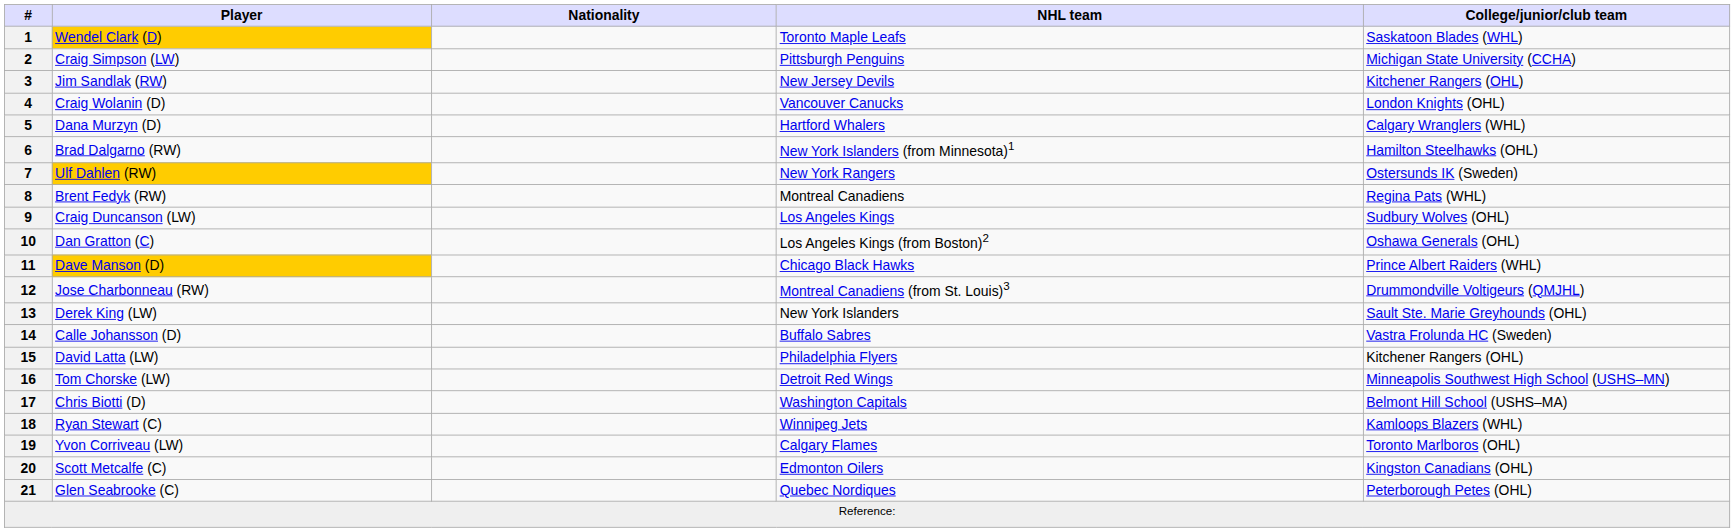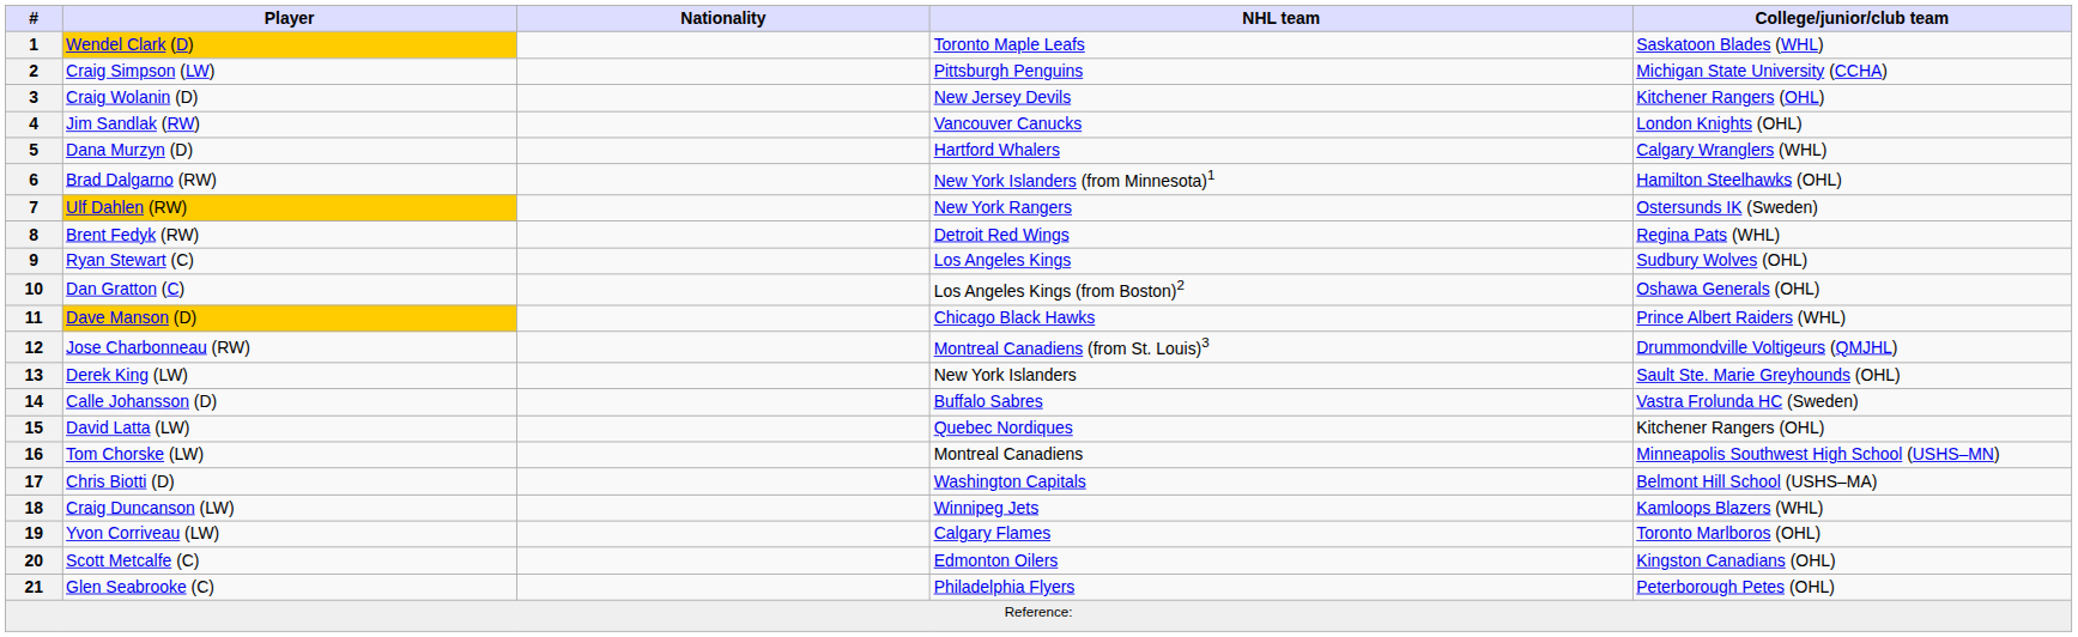3 | Player: Jim Sandlak (RW) -> Craig Wolanin (D)
4 | Player: Craig Wolanin (D) -> Jim Sandlak (RW)
8 | NHL team: Montreal Canadiens -> Detroit Red Wings
9 | Player: Craig Duncanson (LW) -> Ryan Stewart (C)
15 | NHL team: Philadelphia Flyers -> Quebec Nordiques
16 | NHL team: Detroit Red Wings -> Montreal Canadiens
18 | Player: Ryan Stewart (C) -> Craig Duncanson (LW)
21 | NHL team: Quebec Nordiques -> Philadelphia Flyers
